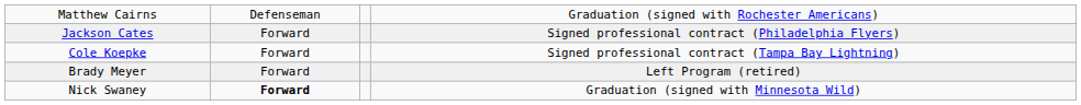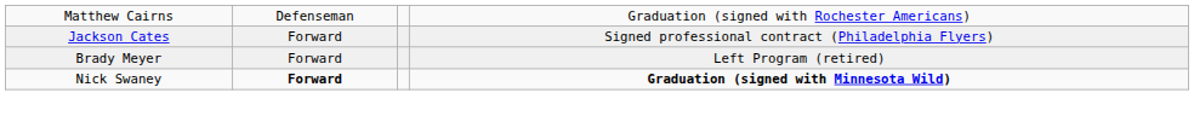- row: Cole Koepke | Forward | Signed professional contract (Tampa Bay Lightning)
Nick Swaney | column 4: normal -> bold
